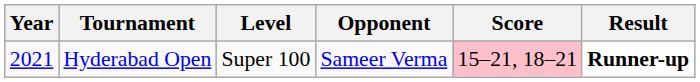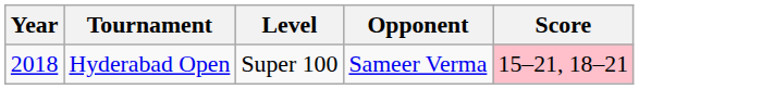- column: Result | Runner-up
Hyderabad Open | Year: 2021 -> 2018
